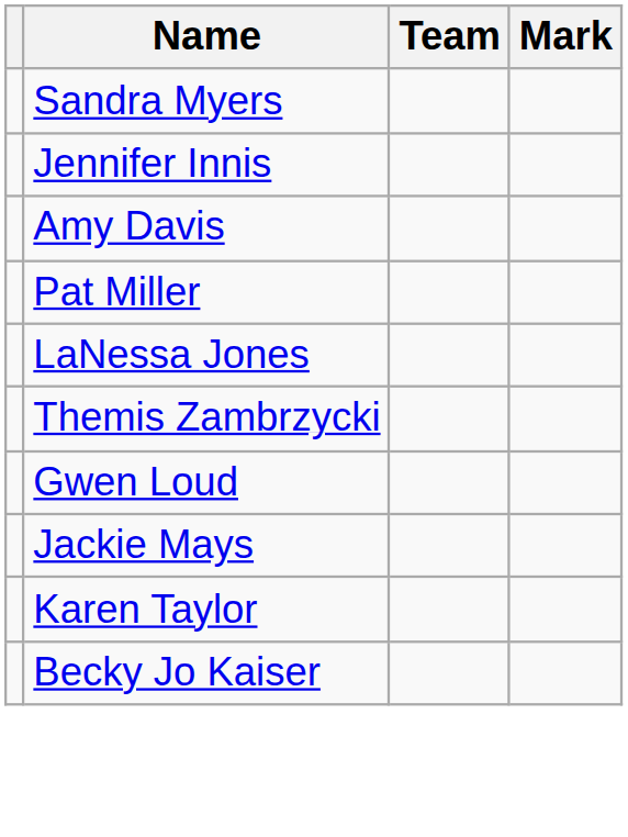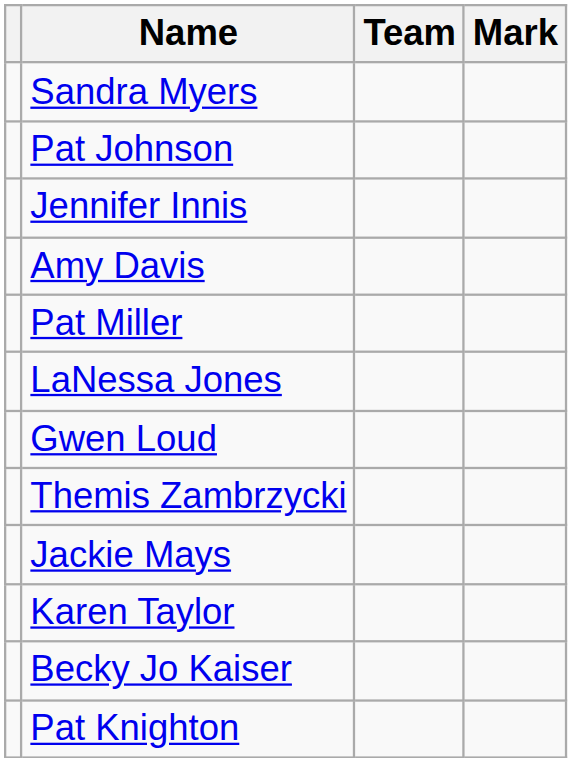+ row: Pat Johnson
rows swapped: Gwen Loud <-> Themis Zambrzycki
+ row: Pat Knighton
